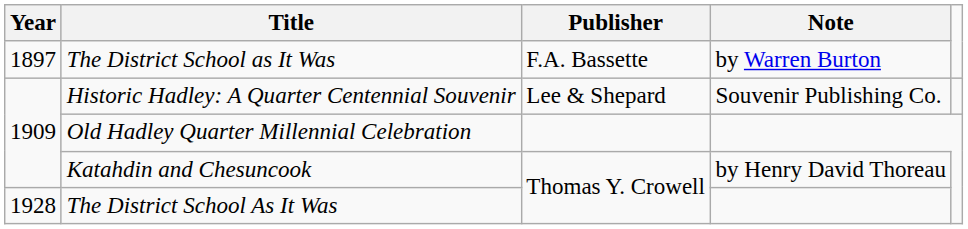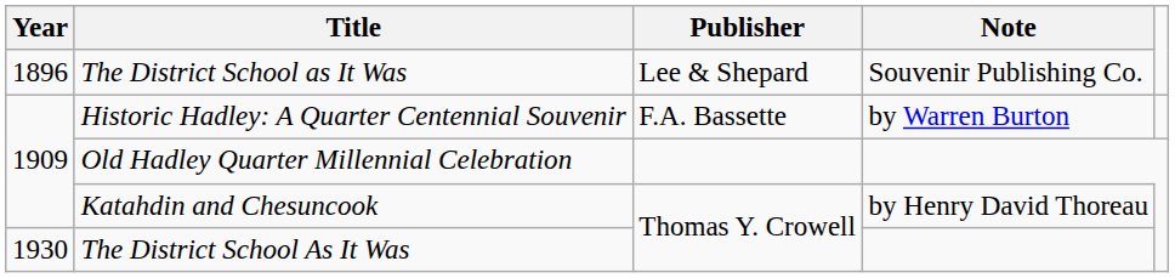The District School as It Was | Year: 1897 -> 1896
The District School as It Was | Publisher: F.A. Bassette -> Lee & Shepard
The District School as It Was | Note: by Warren Burton -> Souvenir Publishing Co.
Historic Hadley: A Quarter Centennial Souvenir | Publisher: Lee & Shepard -> F.A. Bassette
Historic Hadley: A Quarter Centennial Souvenir | Note: Souvenir Publishing Co. -> by Warren Burton
The District School As It Was | Year: 1928 -> 1930
